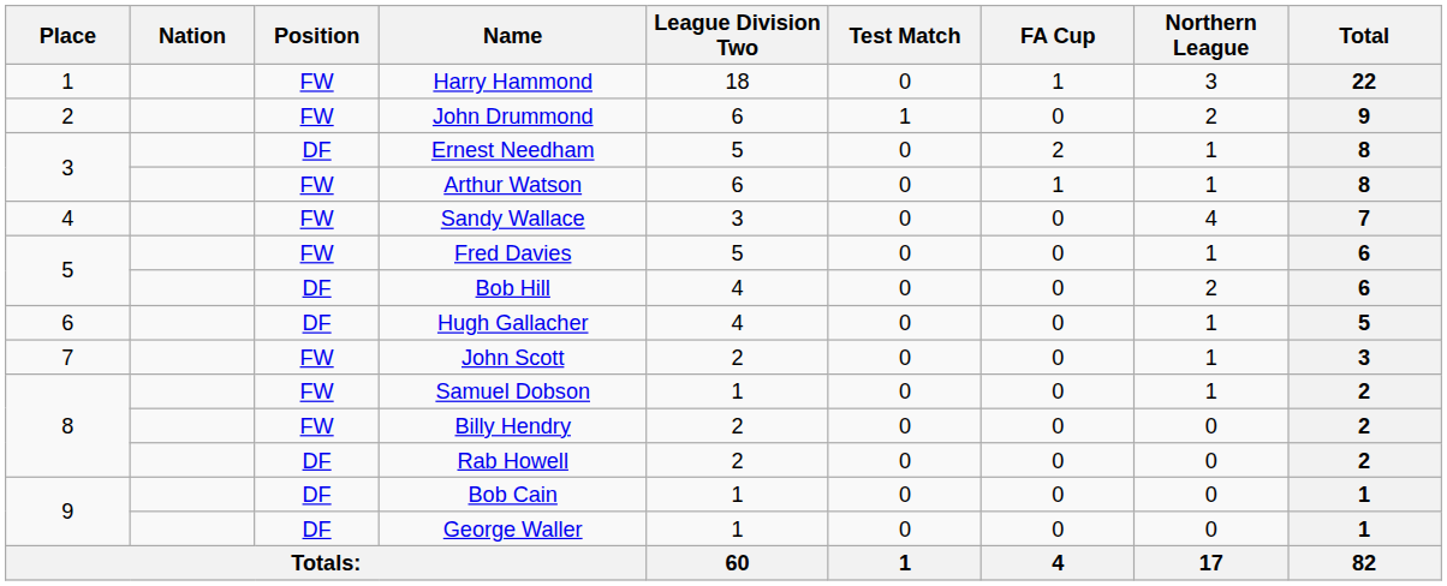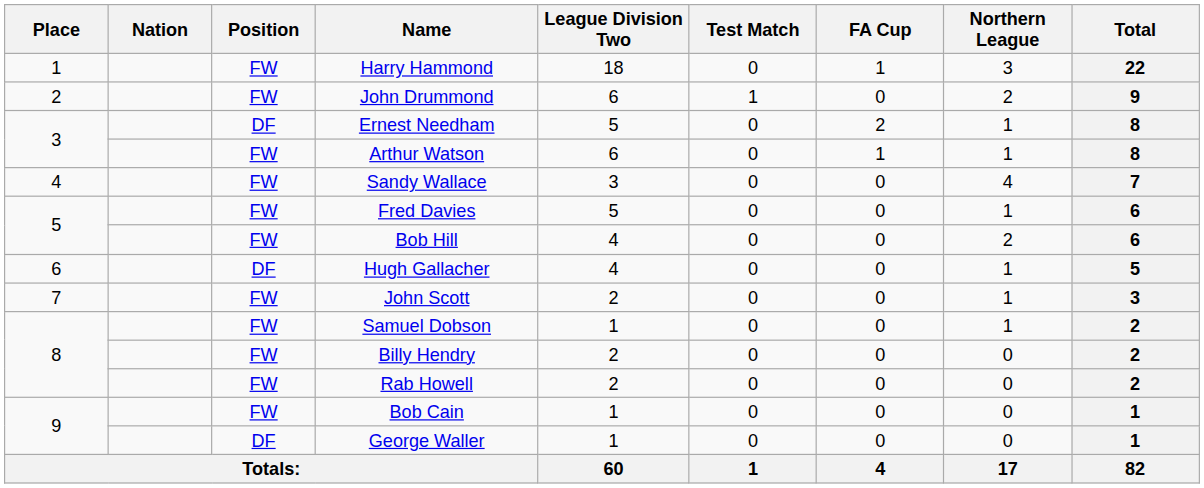Bob Hill | Position: DF -> FW
Rab Howell | Position: DF -> FW
Bob Cain | Position: DF -> FW
